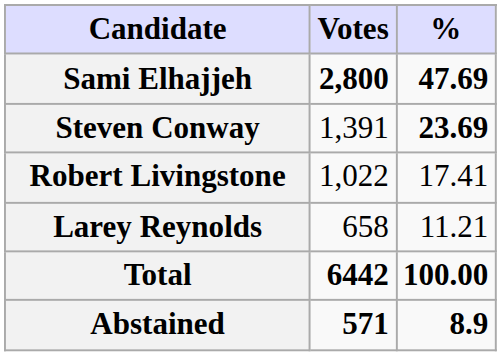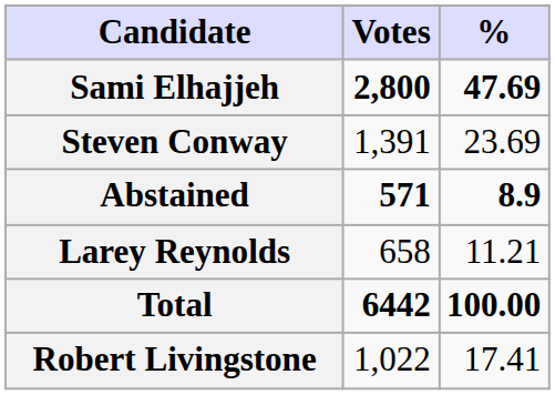Steven Conway | %: bold -> normal
rows swapped: Robert Livingstone <-> Abstained
